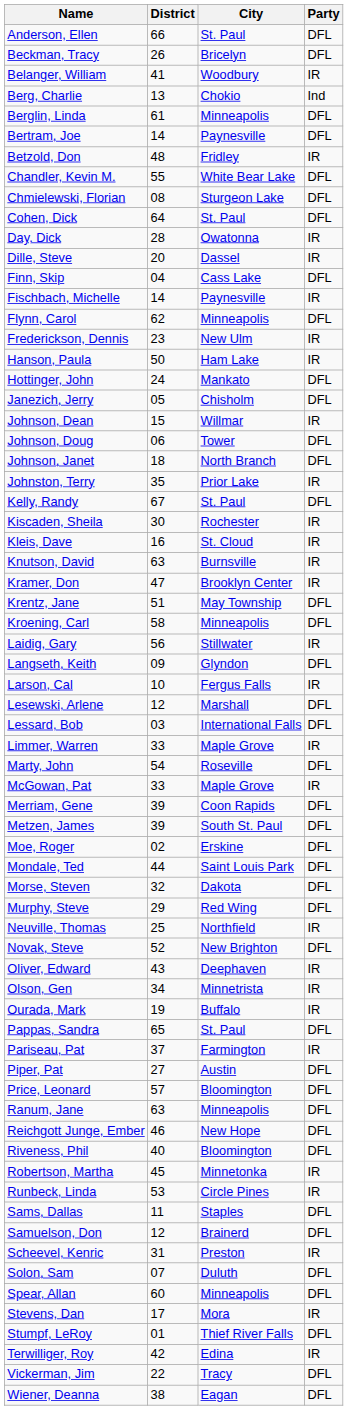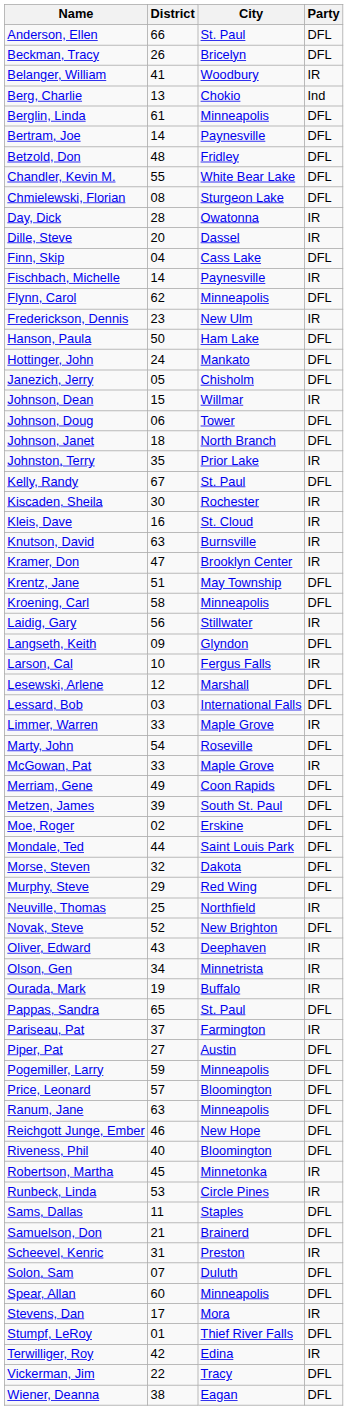Betzold, Don | Party: IR -> DFL
- row: Cohen, Dick | 64 | St. Paul | DFL
Hanson, Paula | Party: IR -> DFL
Merriam, Gene | District: 39 -> 49
+ row: Pogemiller, Larry | 59 | Minneapolis | DFL
Samuelson, Don | District: 12 -> 21
